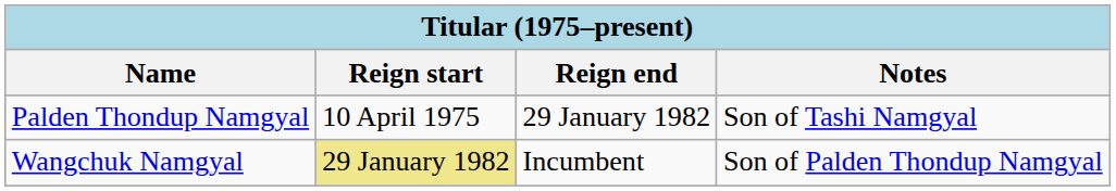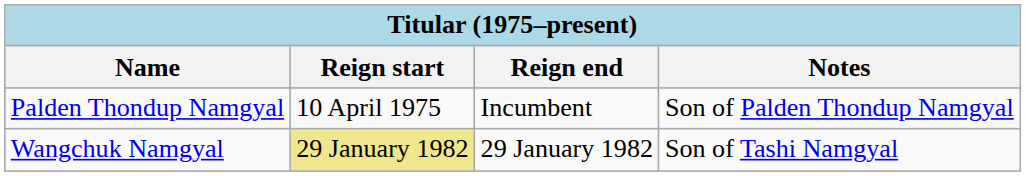Palden Thondup Namgyal | Reign end: 29 January 1982 -> Incumbent
Palden Thondup Namgyal | Notes: Son of Tashi Namgyal -> Son of Palden Thondup Namgyal
Wangchuk Namgyal | Reign end: Incumbent -> 29 January 1982
Wangchuk Namgyal | Notes: Son of Palden Thondup Namgyal -> Son of Tashi Namgyal
